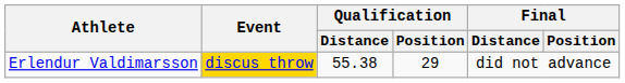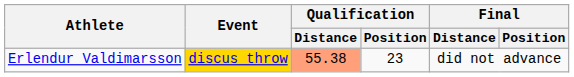Erlendur Valdimarsson | Qualification / Distance: no background -> lightsalmon background
Erlendur Valdimarsson | Qualification / Position: 29 -> 23
